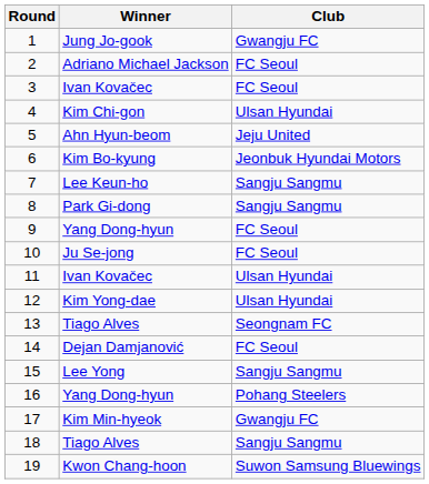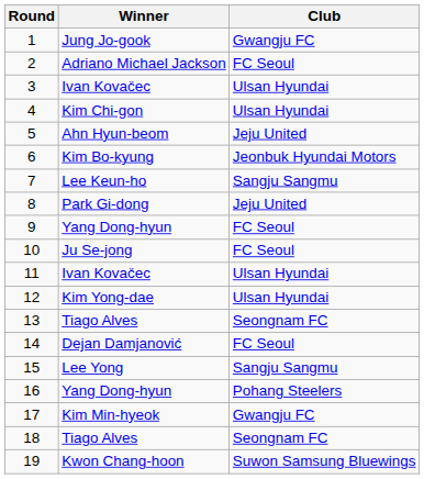3 | Club: FC Seoul -> Ulsan Hyundai
8 | Club: Sangju Sangmu -> Jeju United
18 | Club: Sangju Sangmu -> Seongnam FC
